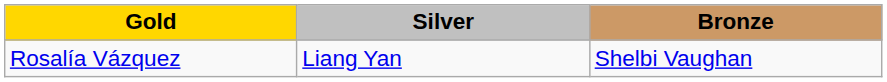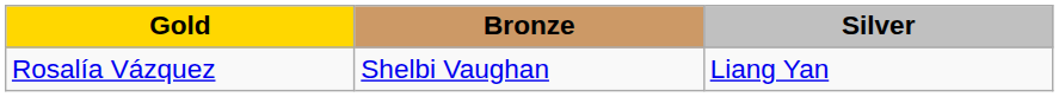columns swapped: Silver <-> Bronze
